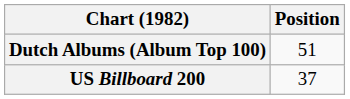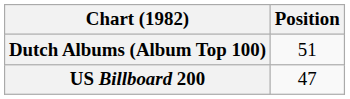US Billboard 200 | Position: 37 -> 47
